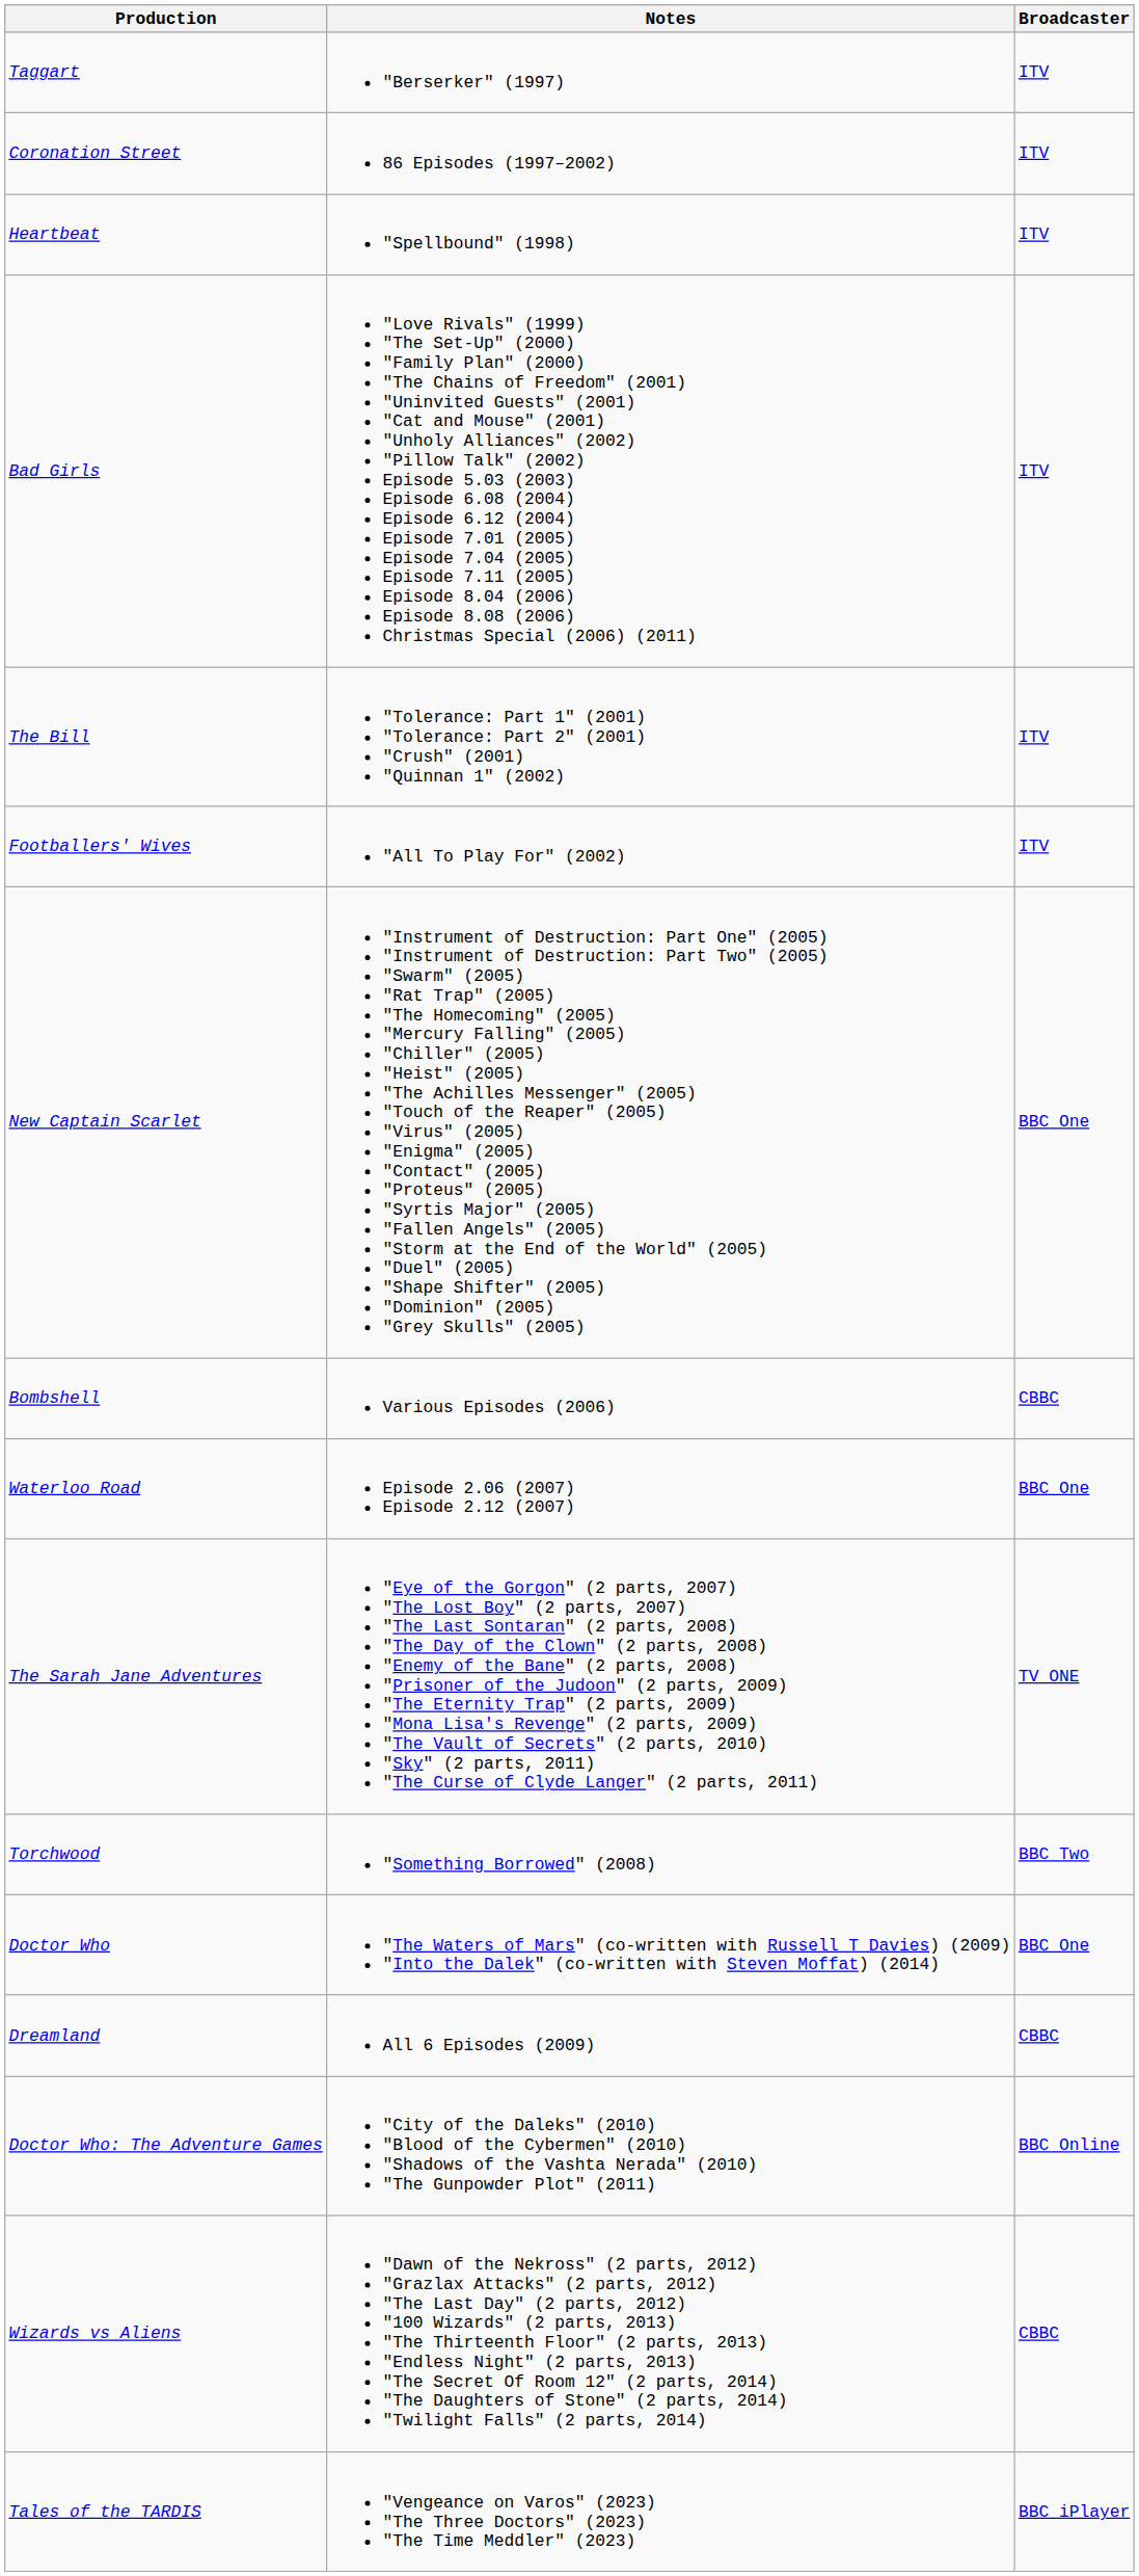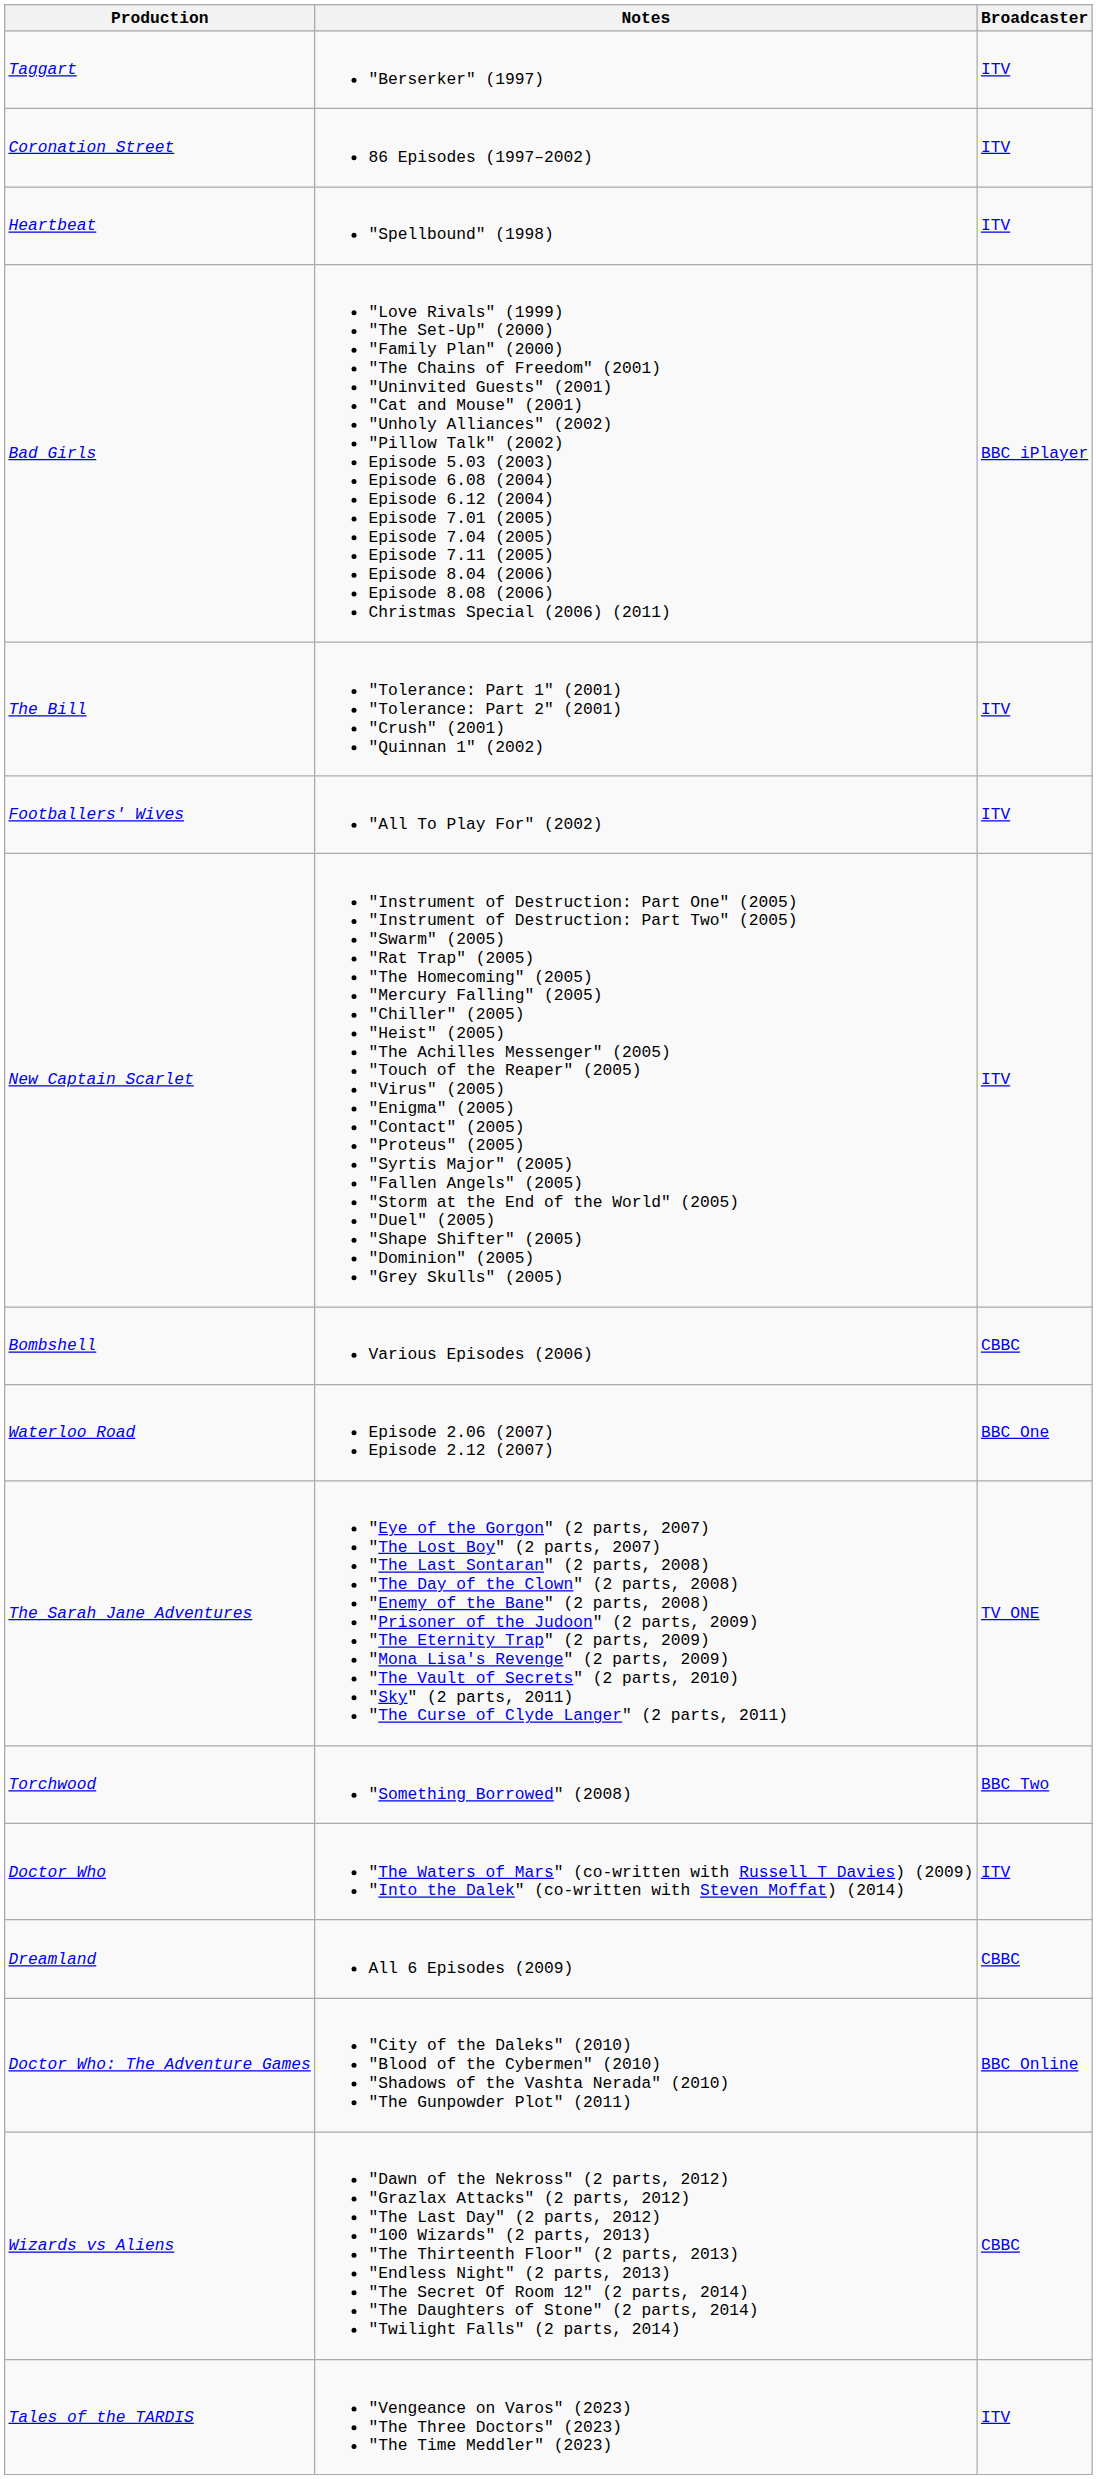Bad Girls | Broadcaster: ITV -> BBC iPlayer
New Captain Scarlet | Broadcaster: BBC One -> ITV
Doctor Who | Broadcaster: BBC One -> ITV
Tales of the TARDIS | Broadcaster: BBC iPlayer -> ITV
